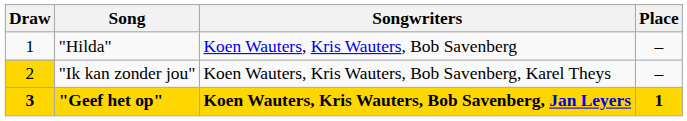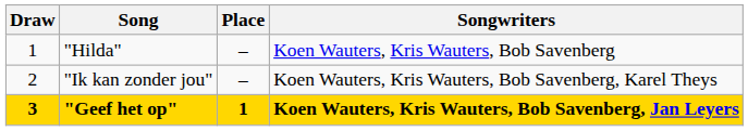columns swapped: Songwriters <-> Place
"Ik kan zonder jou" | Draw: gold background -> no background
